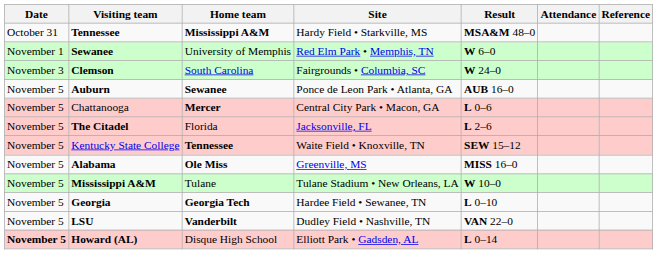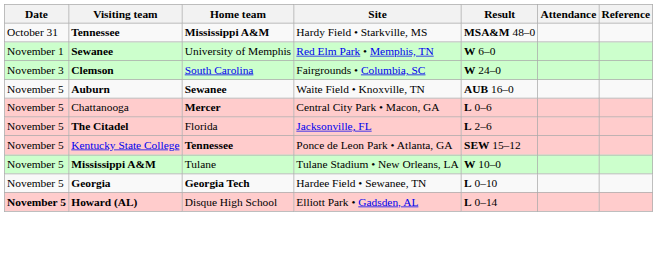Auburn | Site: Ponce de Leon Park • Atlanta, GA -> Waite Field • Knoxville, TN
Kentucky State College | Site: Waite Field • Knoxville, TN -> Ponce de Leon Park • Atlanta, GA
- row: November 5 | Alabama | Ole Miss | Greenville, MS | MISS 16–0
- row: November 5 | LSU | Vanderbilt | Dudley Field • Nashville, TN | VAN 22–0
